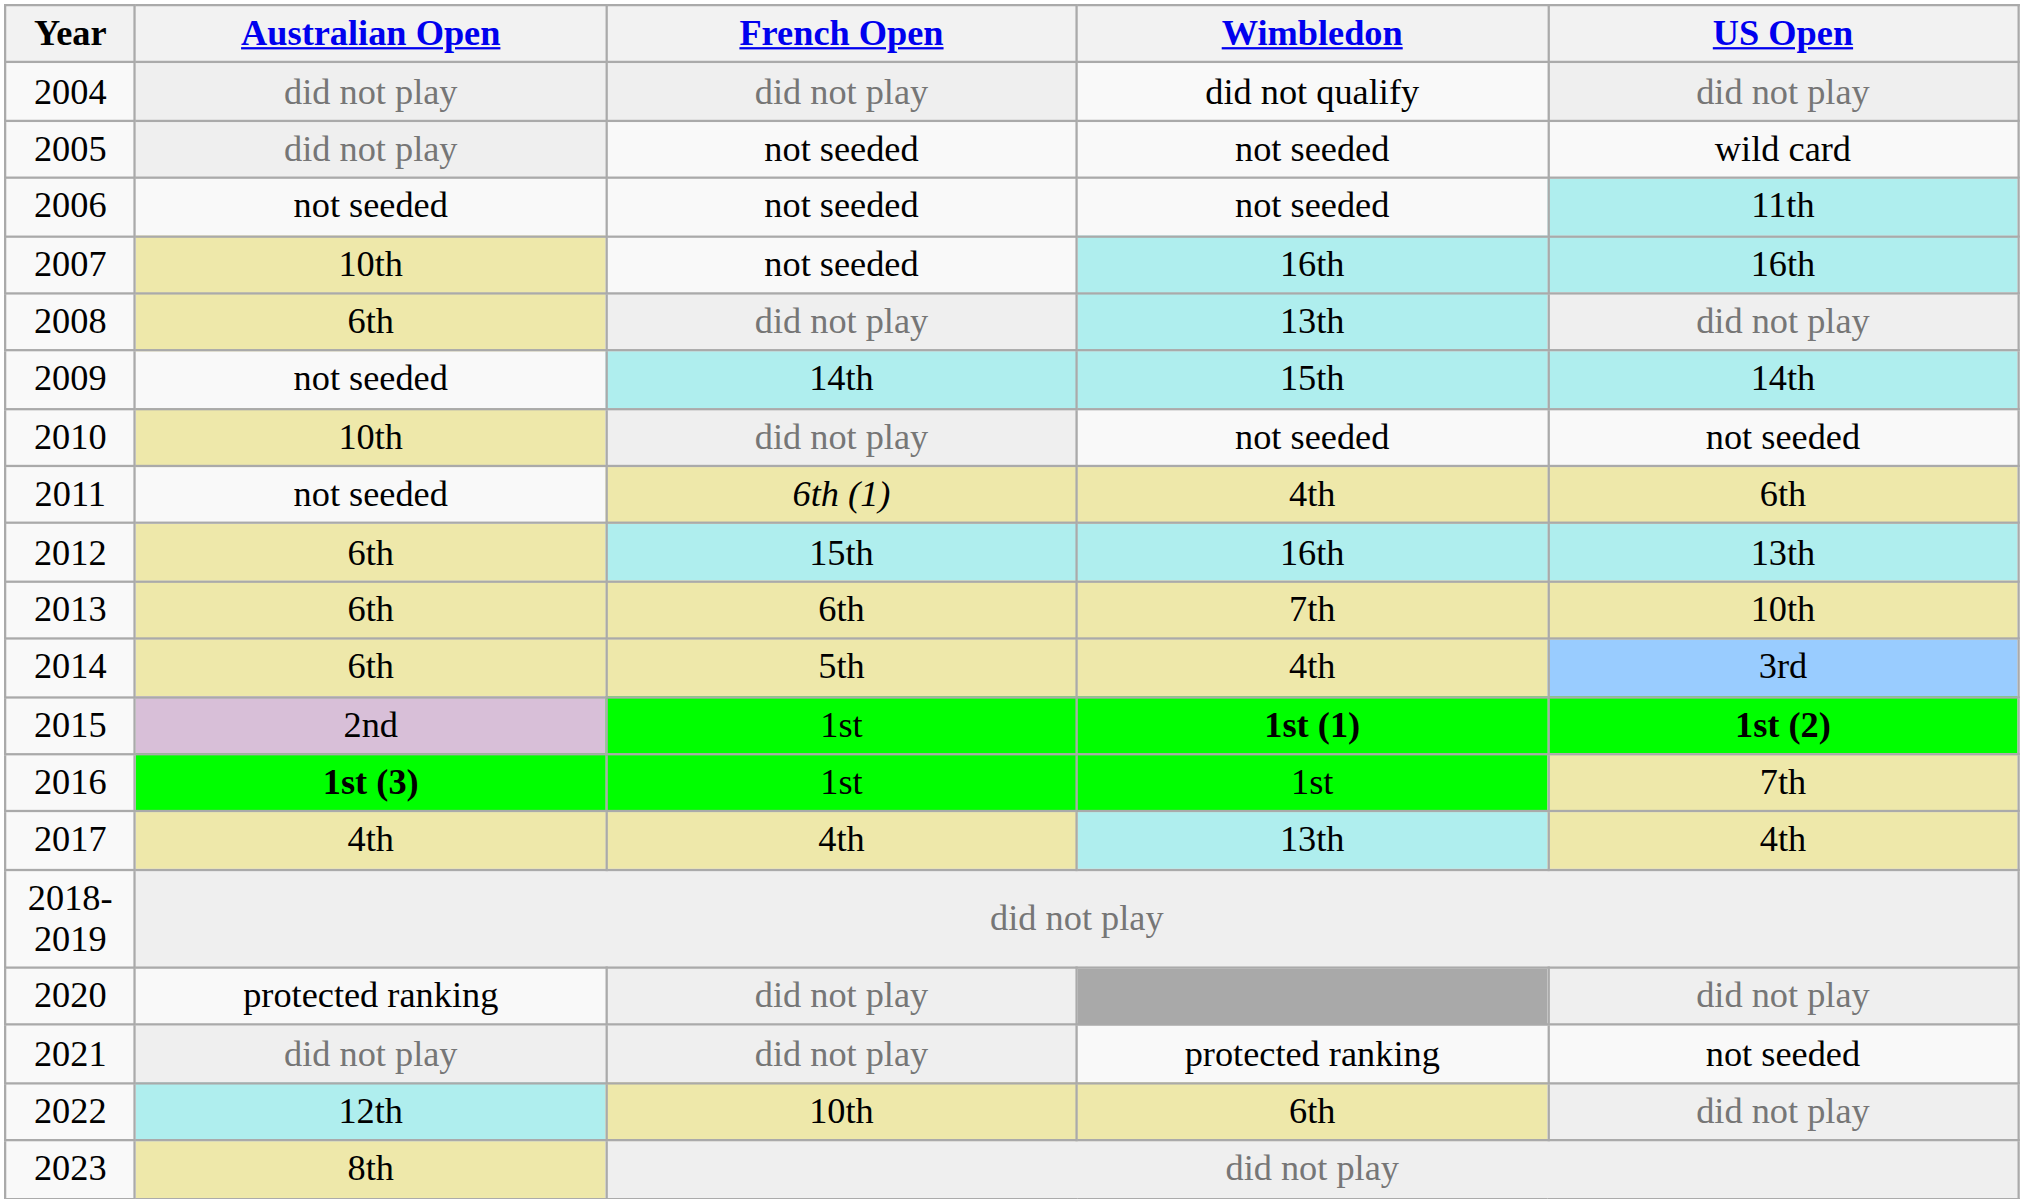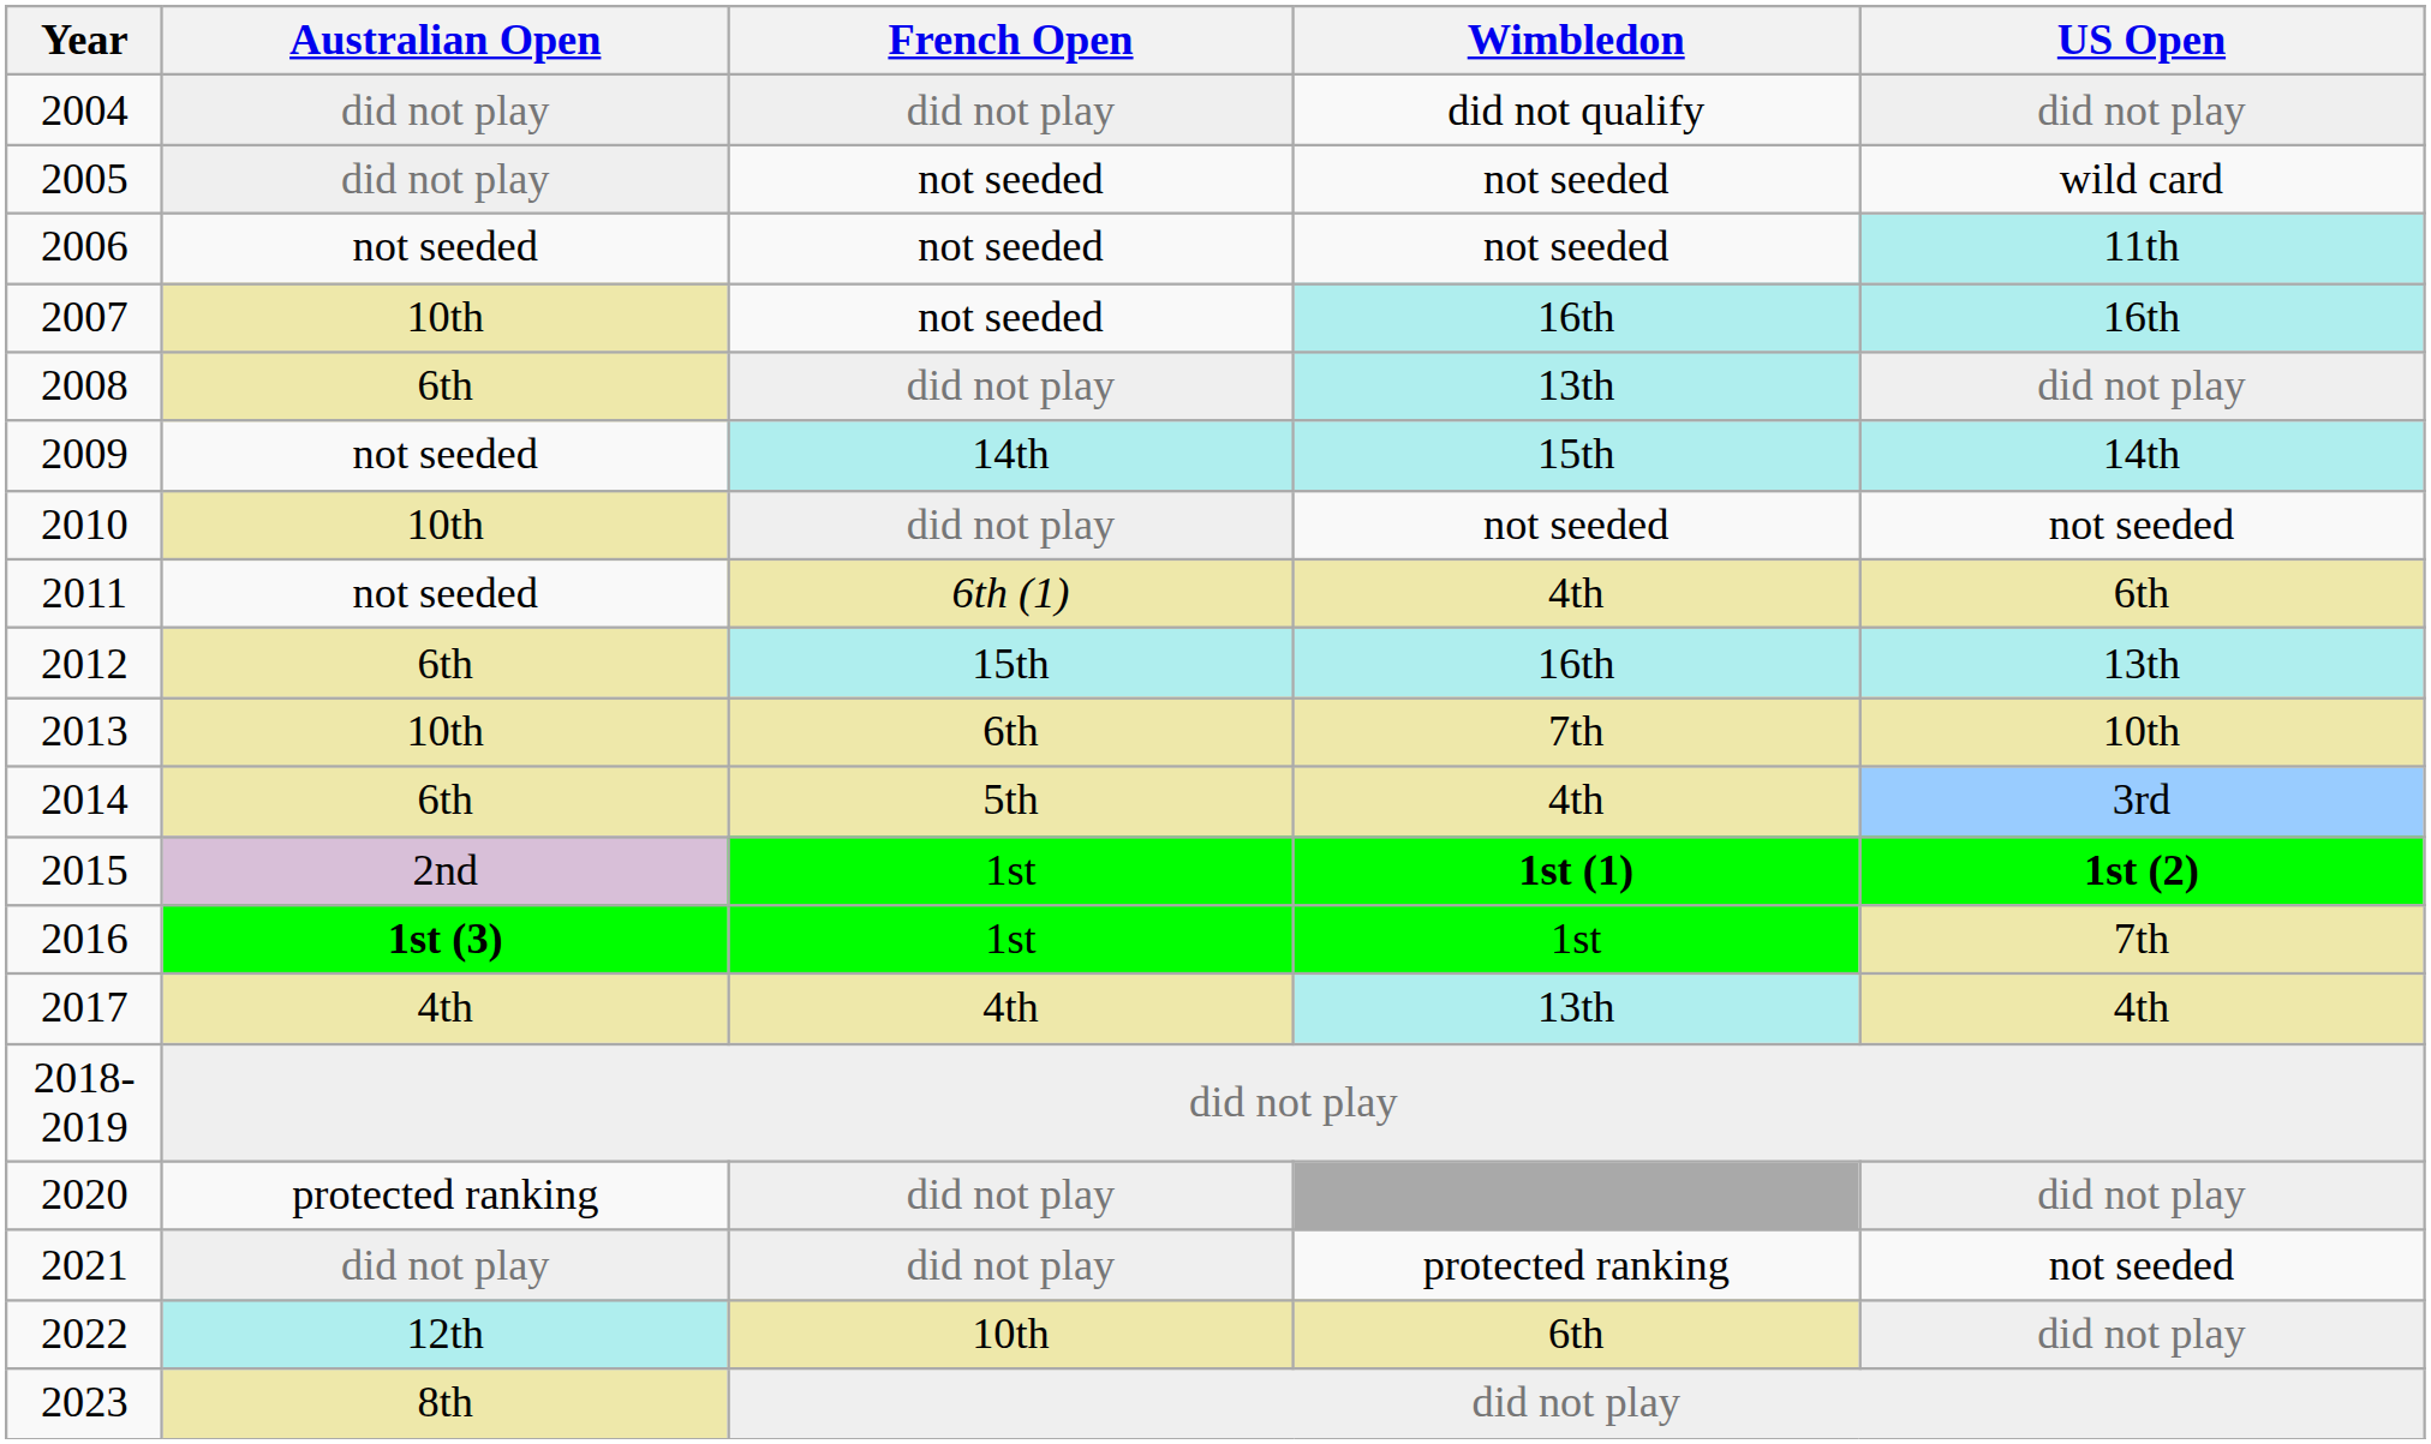2013 | Australian Open: 6th -> 10th
